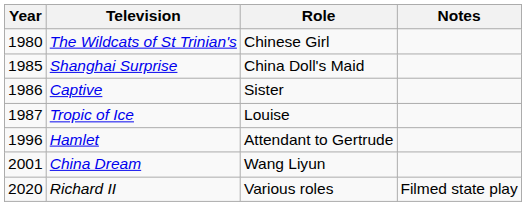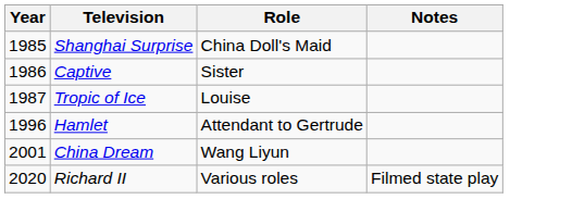- row: 1980 | The Wildcats of St Trinian's | Chinese Girl
